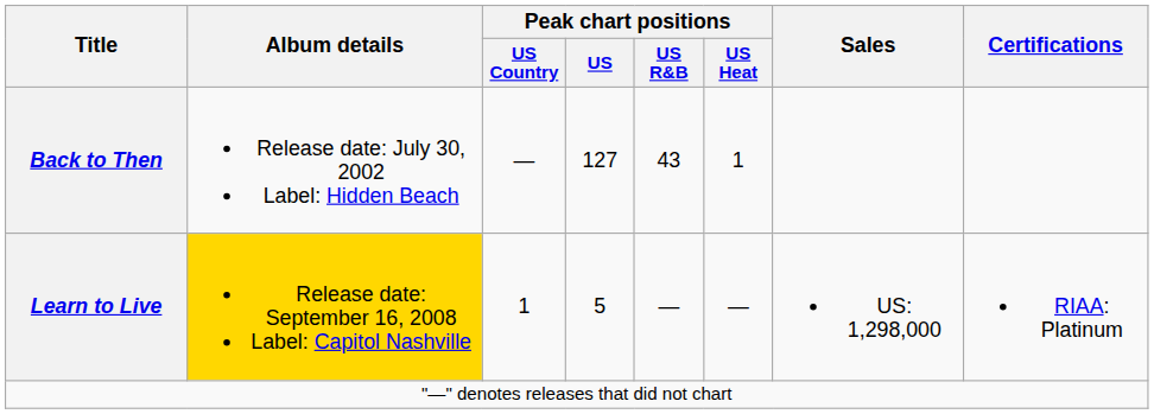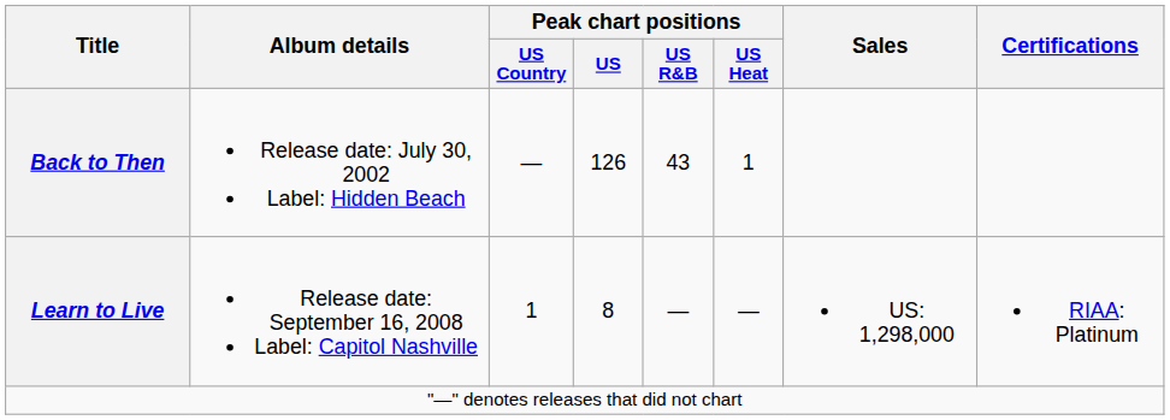Back to Then | Peak chart positions / US: 127 -> 126
Learn to Live | Album details: gold background -> no background
Learn to Live | Peak chart positions / US: 5 -> 8
